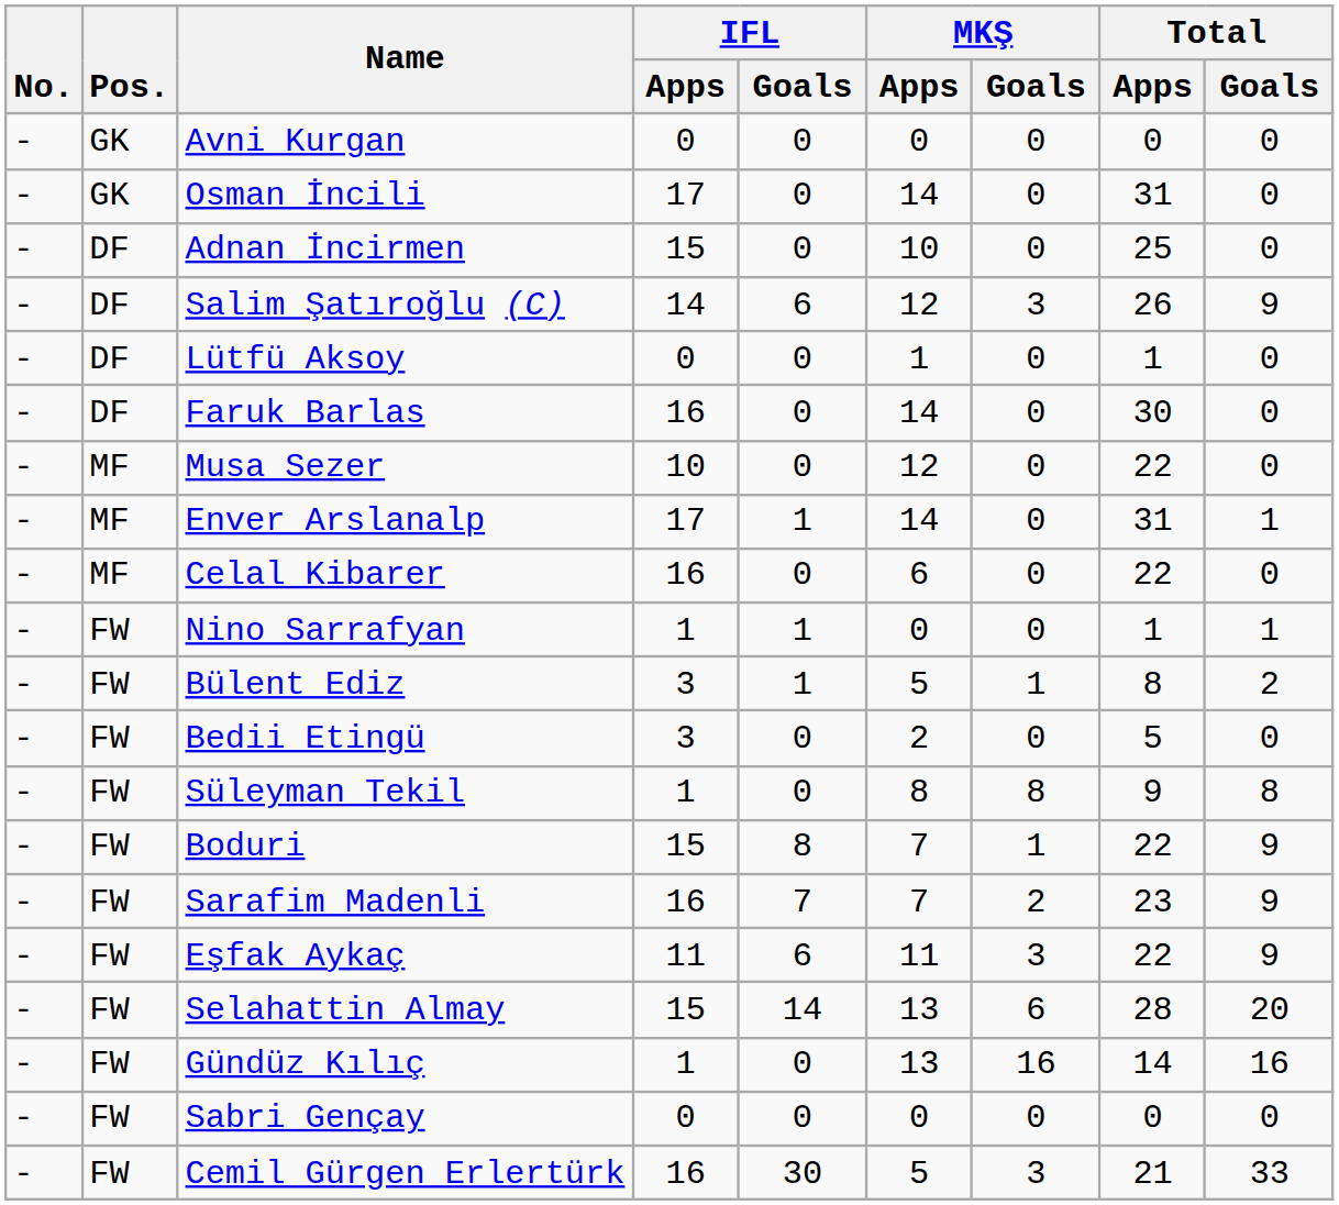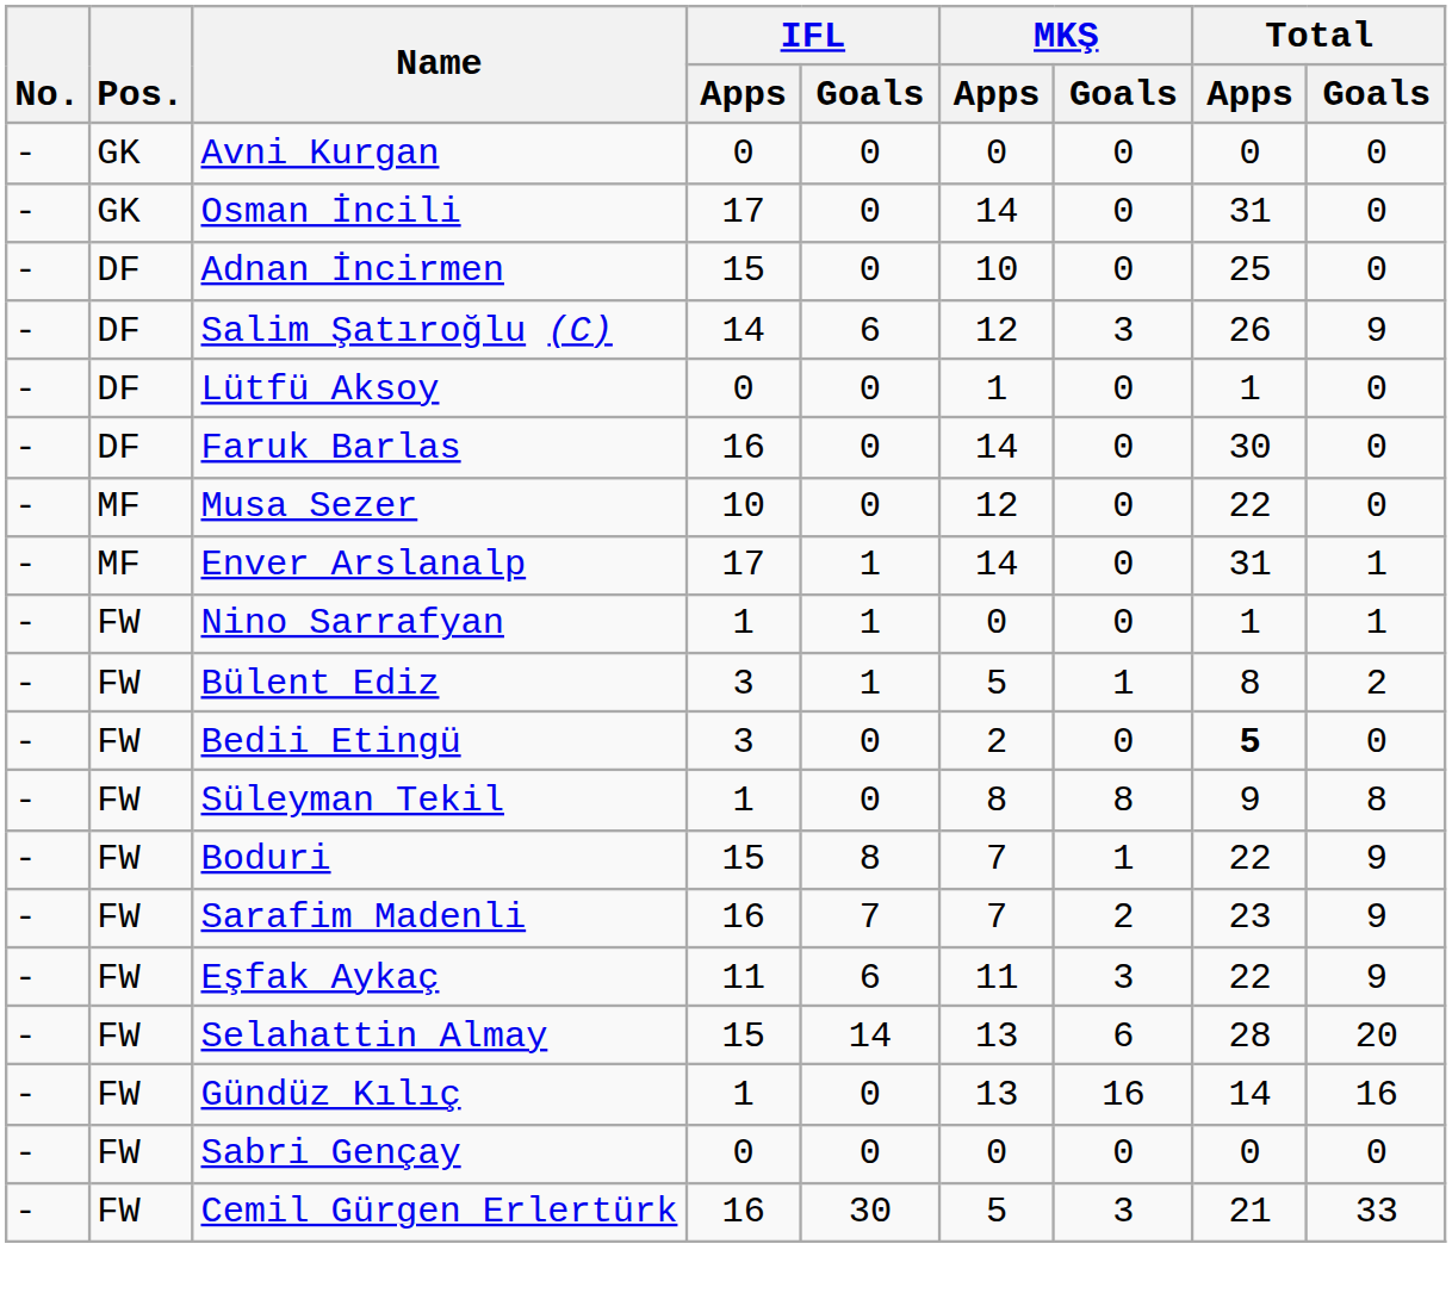- row: - | MF | Celal Kibarer | 16 | 0 | 6 | 0 | 22 | 0
Bedii Etingü | Total / Apps: normal -> bold
